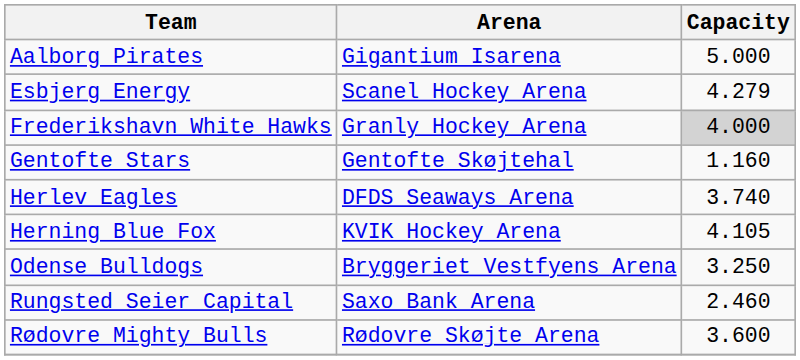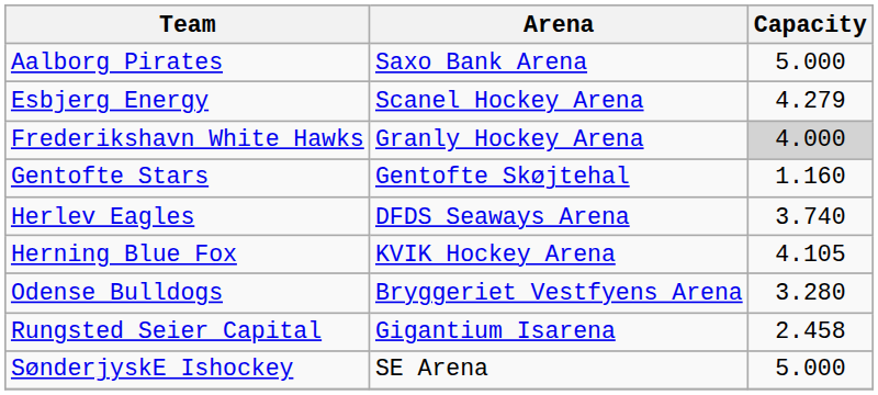Aalborg Pirates | Arena: Gigantium Isarena -> Saxo Bank Arena
Odense Bulldogs | Capacity: 3.250 -> 3.280
Rungsted Seier Capital | Arena: Saxo Bank Arena -> Gigantium Isarena
Rungsted Seier Capital | Capacity: 2.460 -> 2.458
- row: Rødovre Mighty Bulls | Rødovre Skøjte Arena | 3.600
+ row: SønderjyskE Ishockey | SE Arena | 5.000
